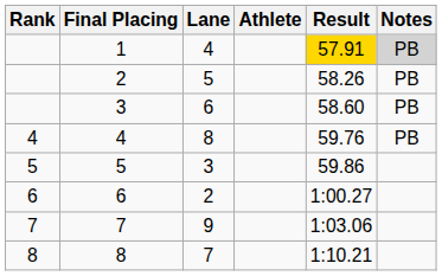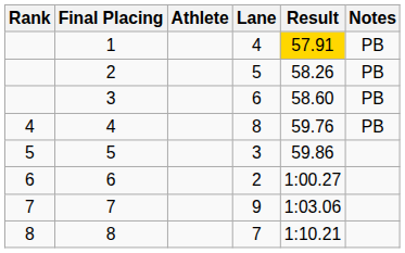columns swapped: Lane <-> Athlete
1 | Notes: lightgrey background -> no background
